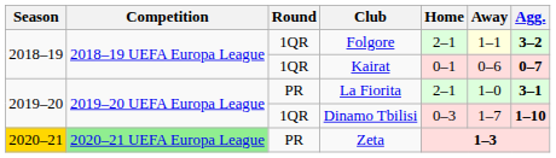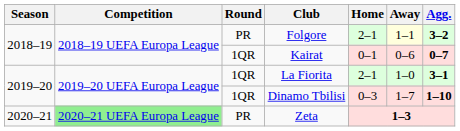Folgore | Round: 1QR -> PR
La Fiorita | Round: PR -> 1QR
Zeta | Season: gold background -> no background
